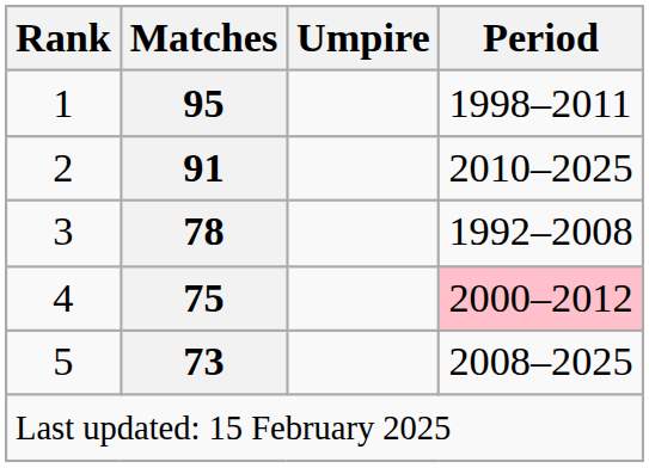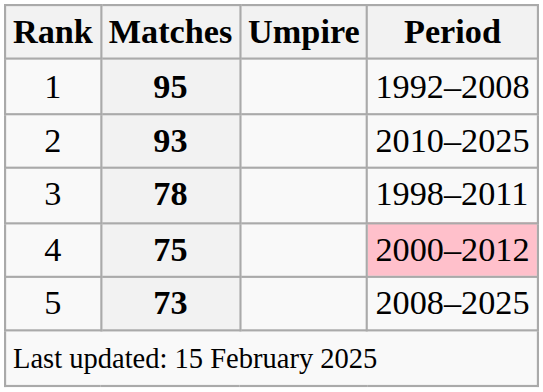1 | Period: 1998–2011 -> 1992–2008
2 | Matches: 91 -> 93
3 | Period: 1992–2008 -> 1998–2011
